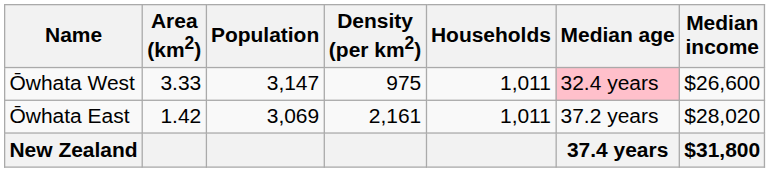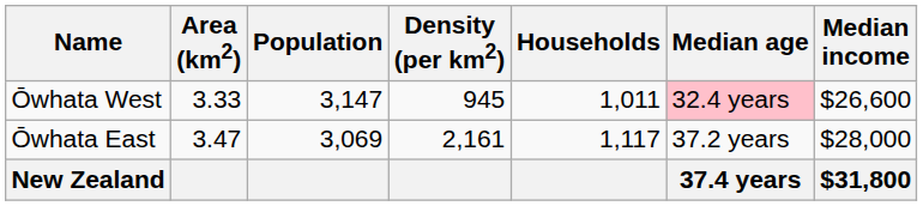Ōwhata West | Density (per km2): 975 -> 945
Ōwhata East | Area (km2): 1.42 -> 3.47
Ōwhata East | Households: 1,011 -> 1,117
Ōwhata East | Median income: $28,020 -> $28,000
